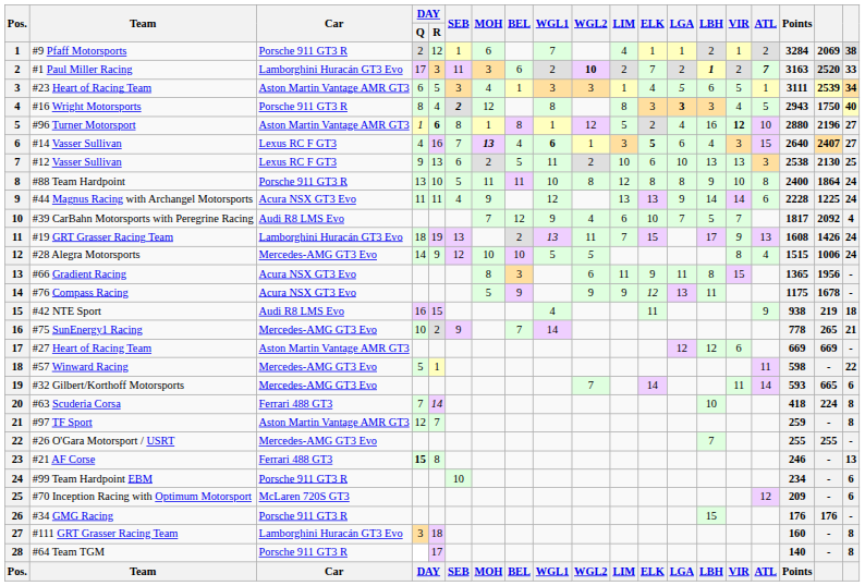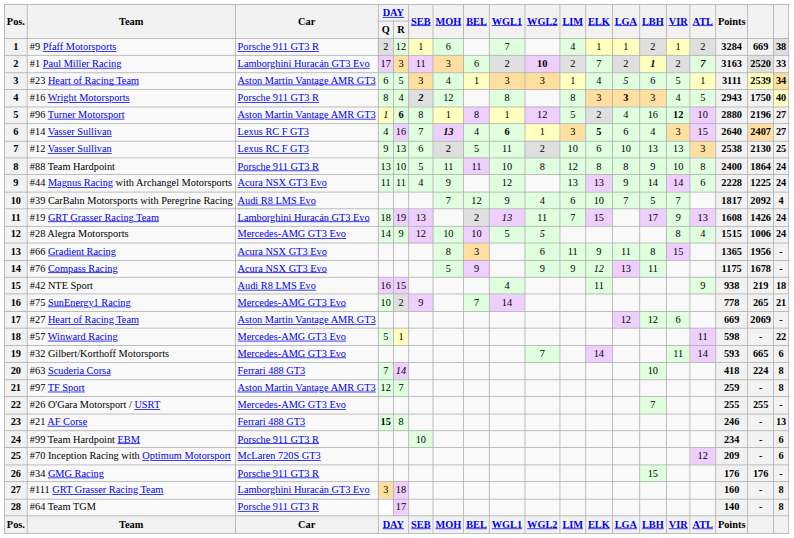#9 Pfaff Motorsports | column 18: 2069 -> 669
#27 Heart of Racing Team | column 18: 669 -> 2069
